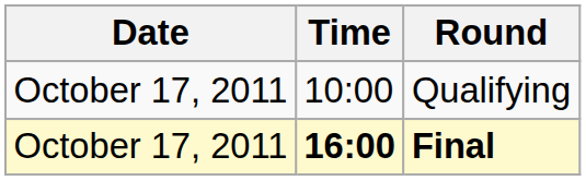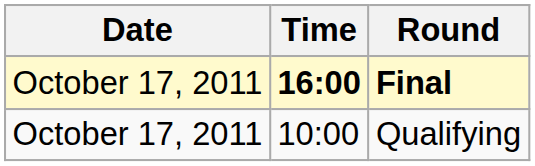rows swapped: Qualifying <-> Final
